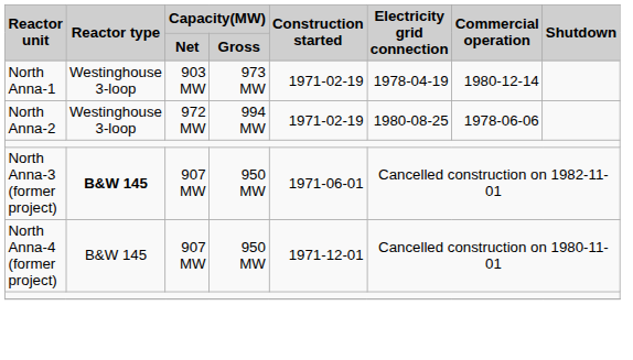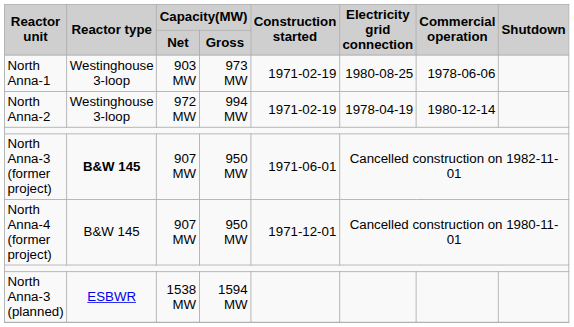North Anna-1 | Electricity grid connection: 1978-04-19 -> 1980-08-25
North Anna-1 | Commercial operation: 1980-12-14 -> 1978-06-06
North Anna-2 | Electricity grid connection: 1980-08-25 -> 1978-04-19
North Anna-2 | Commercial operation: 1978-06-06 -> 1980-12-14
+ row: North Anna-3 (planned) | ESBWR | 1538 MW | 1594 MW
